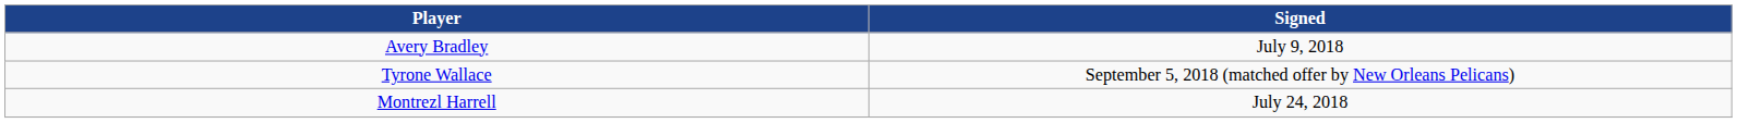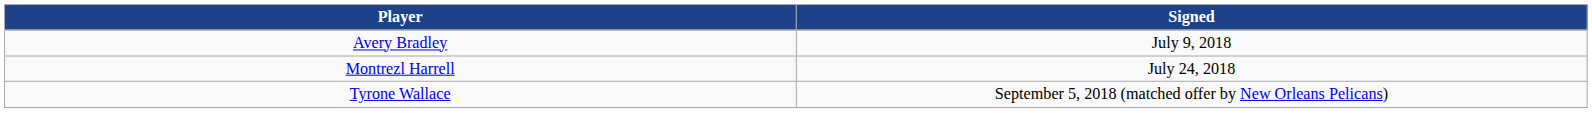rows swapped: Montrezl Harrell <-> Tyrone Wallace
